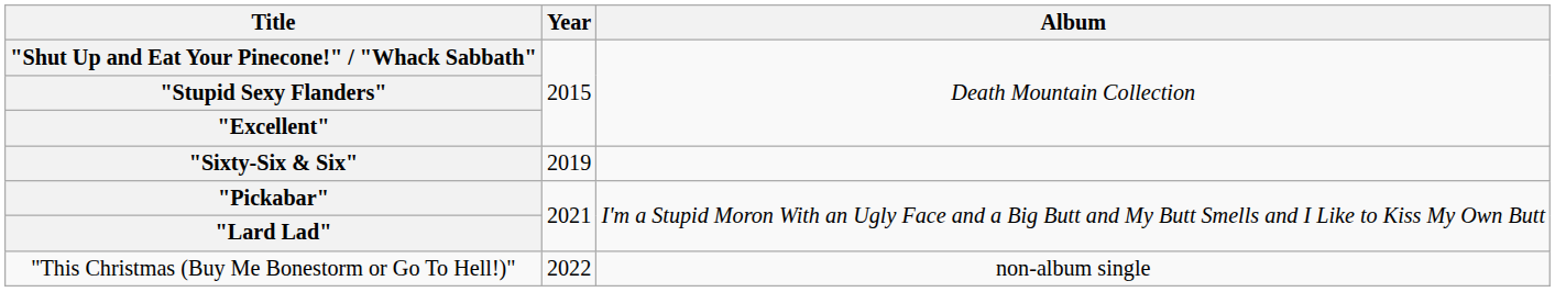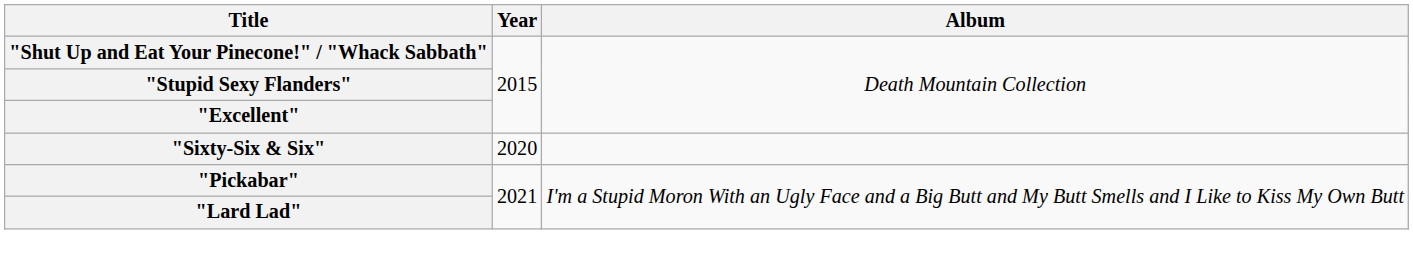"Sixty-Six & Six" | Year: 2019 -> 2020
- row: "This Christmas (Buy Me Bonestorm or Go To Hell!)" | 2022 | non-album single
